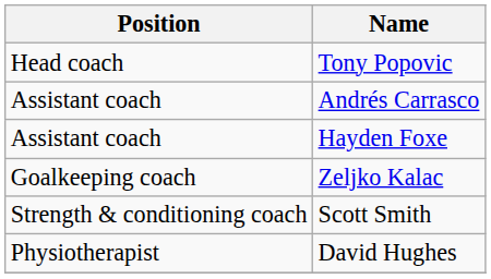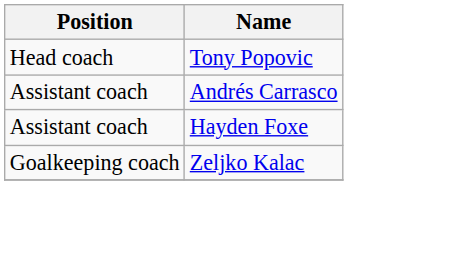- row: Strength & conditioning coach | Scott Smith
- row: Physiotherapist | David Hughes
